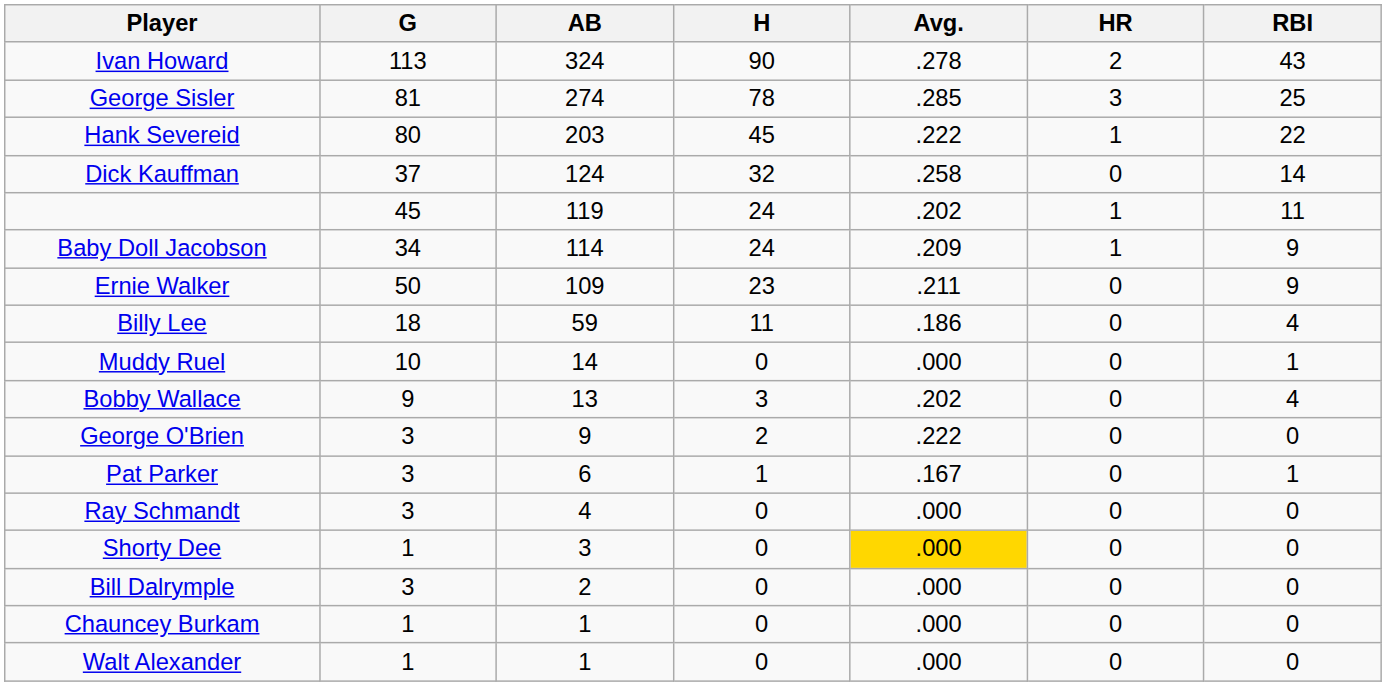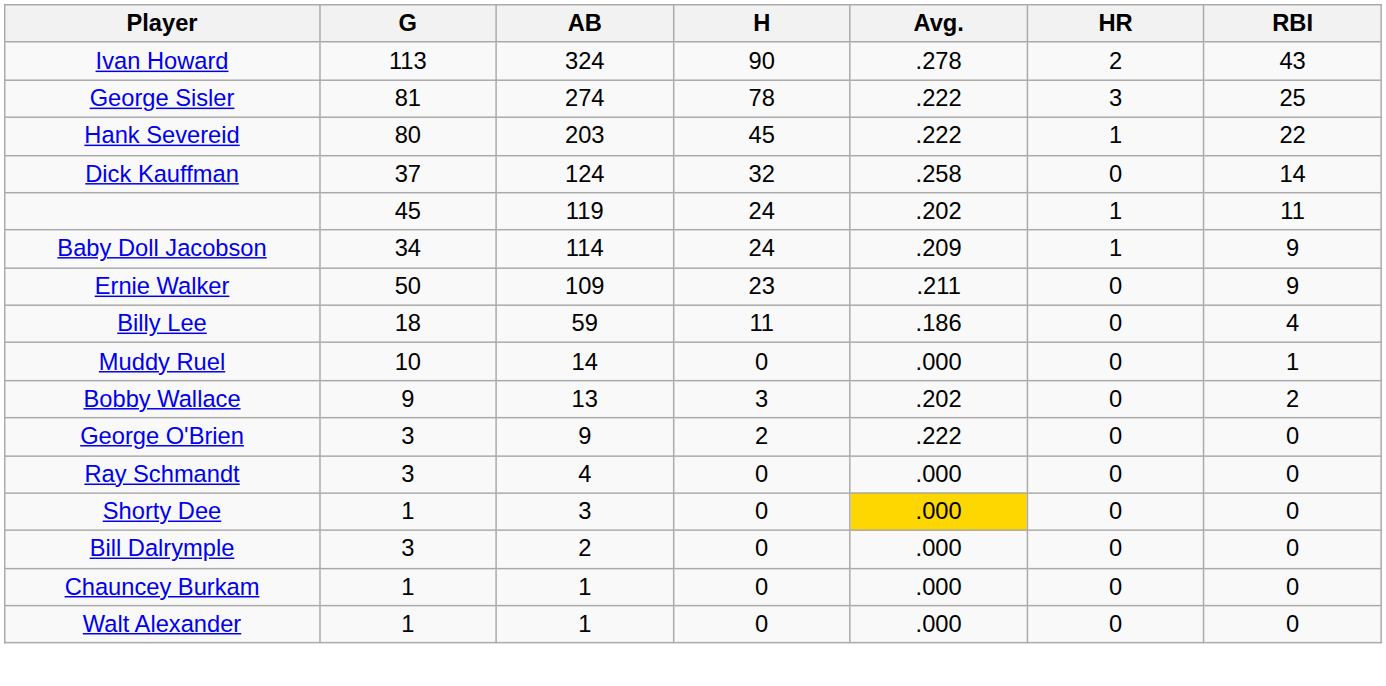George Sisler | Avg.: .285 -> .222
Bobby Wallace | RBI: 4 -> 2
- row: Pat Parker | 3 | 6 | 1 | .167 | 0 | 1
